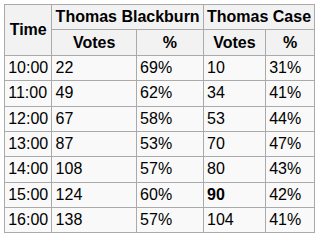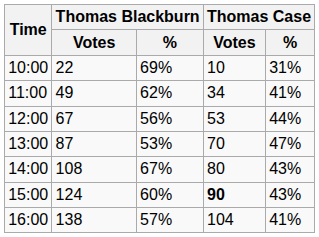12:00 | Thomas Blackburn / %: 58% -> 56%
14:00 | Thomas Blackburn / %: 57% -> 67%
15:00 | Thomas Case / %: 42% -> 43%
